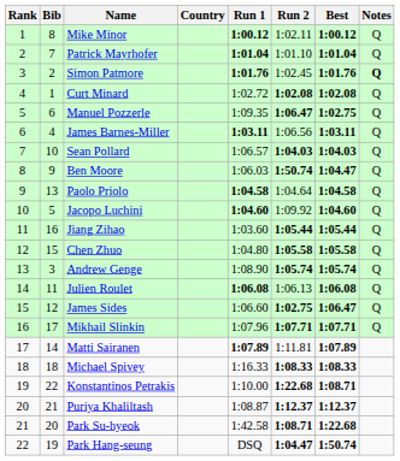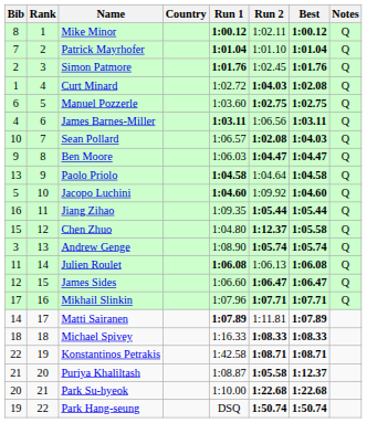columns swapped: Rank <-> Bib
Simon Patmore | Notes: bold -> normal
Curt Minard | Run 2: 1:02.08 -> 1:04.03
Manuel Pozzerle | Run 1: 1:09.35 -> 1:03.60
Manuel Pozzerle | Run 2: 1:06.47 -> 1:02.75
Sean Pollard | Run 2: 1:04.03 -> 1:02.08
Ben Moore | Run 2: 1:50.74 -> 1:04.47
Jiang Zihao | Run 1: 1:03.60 -> 1:09.35
Chen Zhuo | Run 2: 1:05.58 -> 1:12.37
James Sides | Run 2: 1:02.75 -> 1:06.47
Konstantinos Petrakis | Run 1: 1:10.00 -> 1:42.58
Konstantinos Petrakis | Run 2: 1:22.68 -> 1:08.71
Puriya Khaliltash | Run 2: 1:12.37 -> 1:05.58
Park Su-hyeok | Run 1: 1:42.58 -> 1:10.00
Park Su-hyeok | Run 2: 1:08.71 -> 1:22.68
Park Hang-seung | Run 2: 1:04.47 -> 1:50.74
